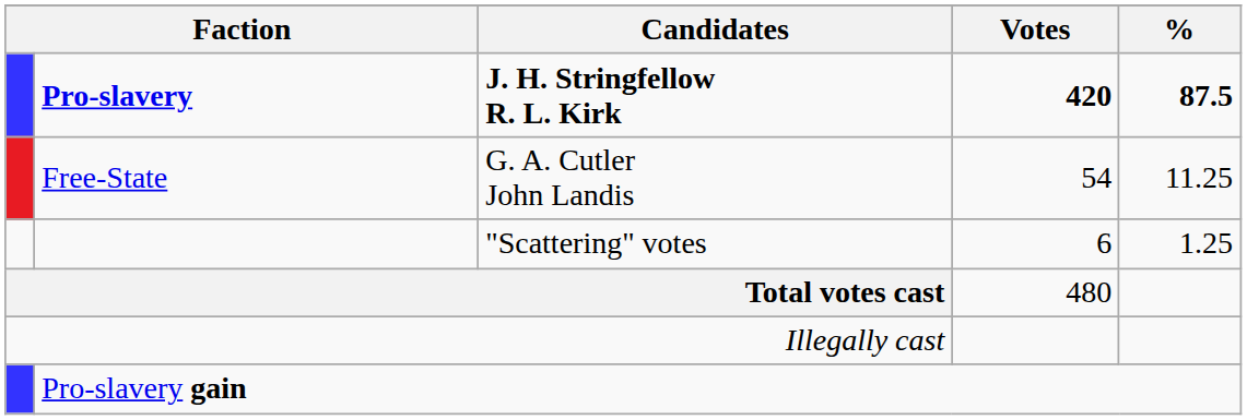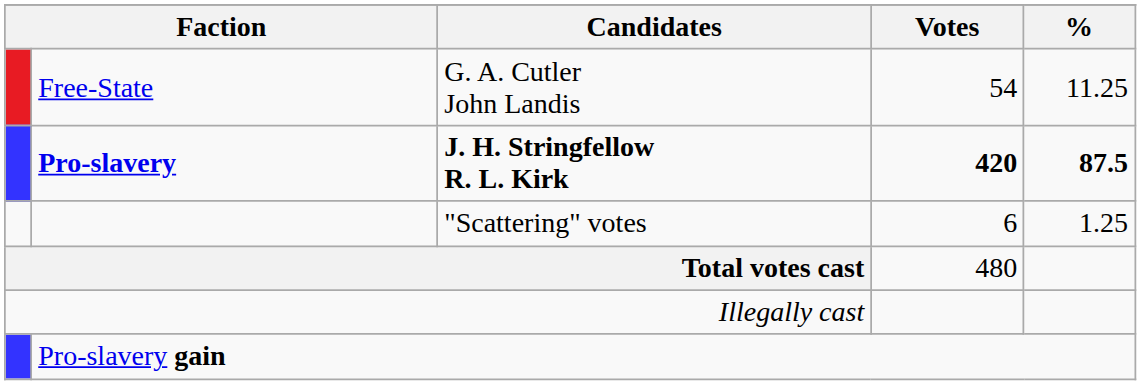rows swapped: Pro-slavery <-> Free-State
